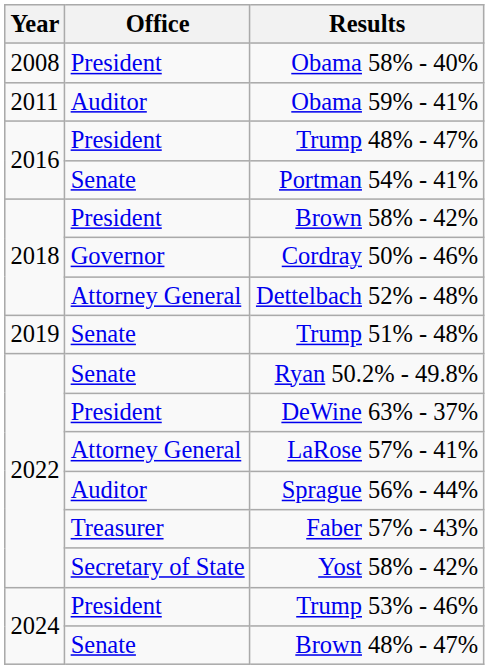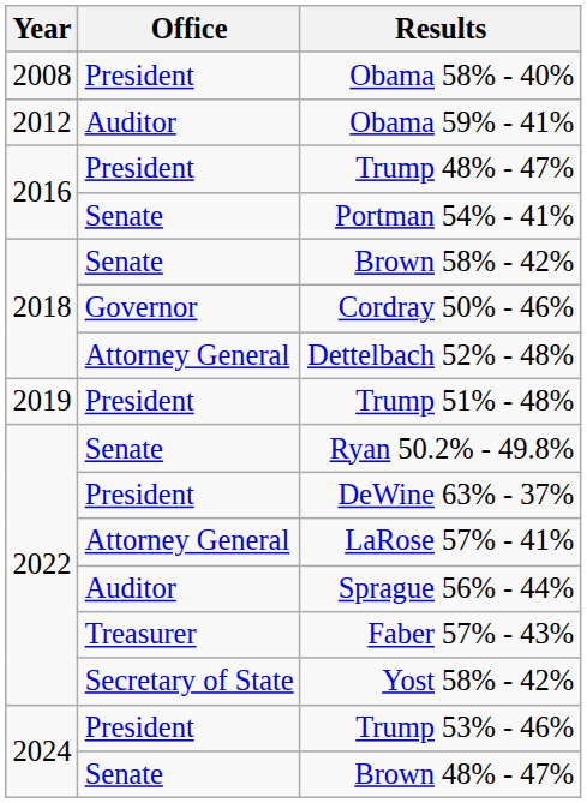Obama 59% - 41% | Year: 2011 -> 2012
Brown 58% - 42% | Office: President -> Senate
Trump 51% - 48% | Office: Senate -> President
